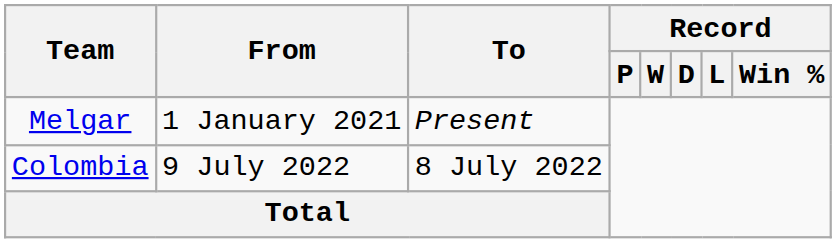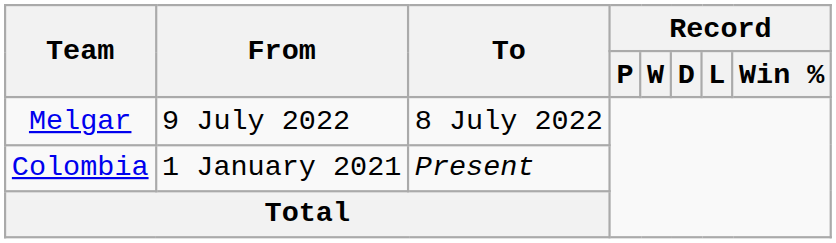Melgar | From: 1 January 2021 -> 9 July 2022
Melgar | To: Present -> 8 July 2022
Colombia | From: 9 July 2022 -> 1 January 2021
Colombia | To: 8 July 2022 -> Present
